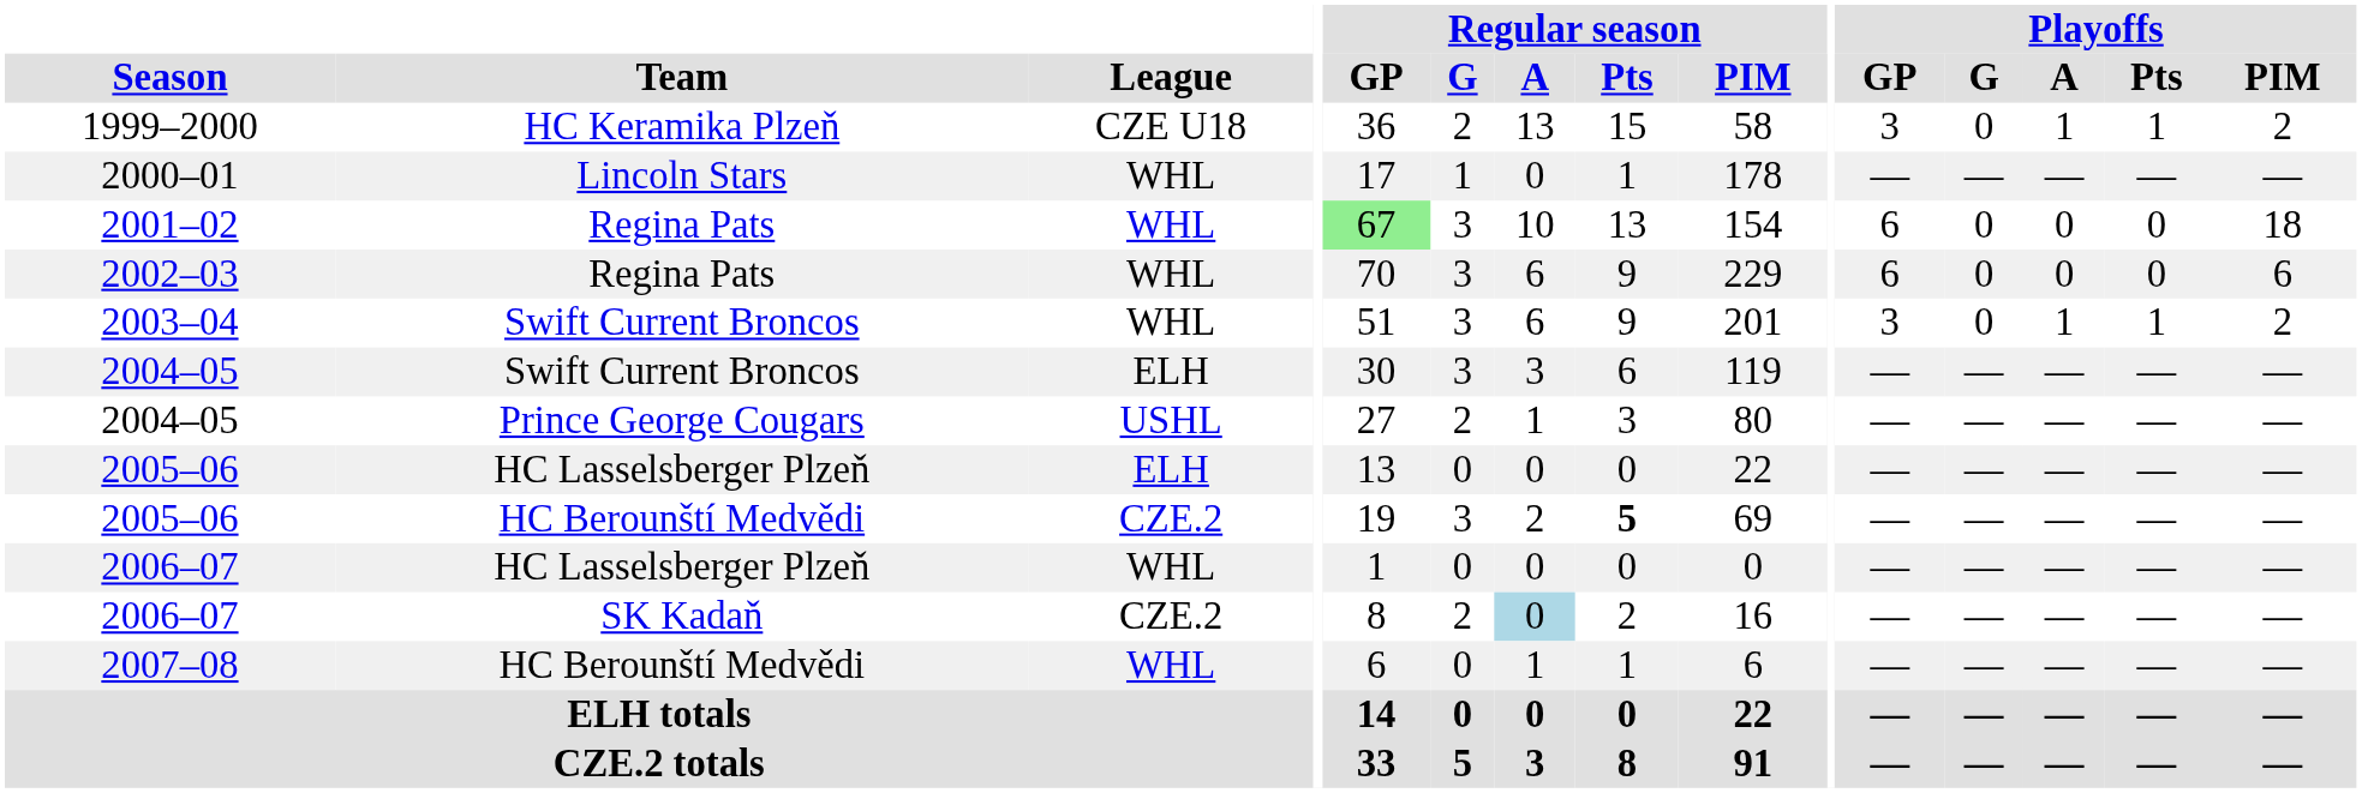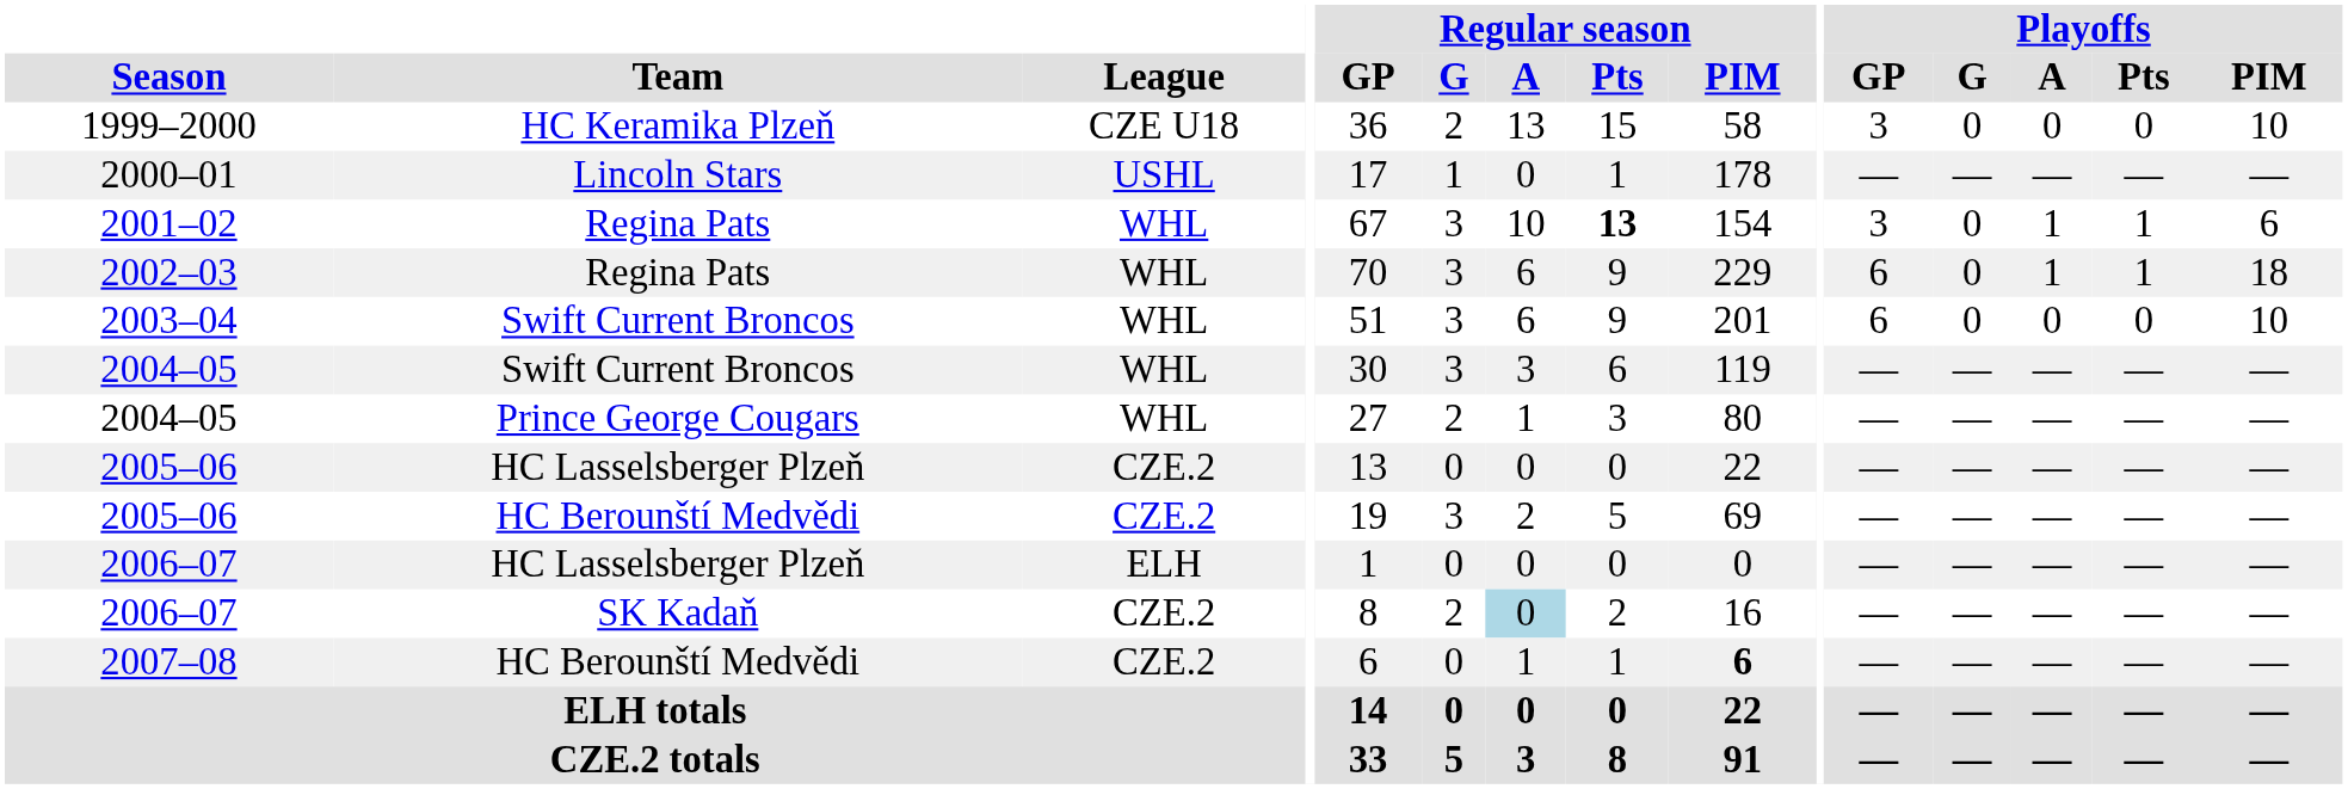1999–2000 | Playoffs / A: 1 -> 0
1999–2000 | Playoffs / Pts: 1 -> 0
1999–2000 | Playoffs / PIM: 2 -> 10
2000–01 | League: WHL -> USHL
2001–02 | Regular season / GP: lightgreen background -> no background
2001–02 | Regular season / Pts: normal -> bold
2001–02 | Playoffs / GP: 6 -> 3
2001–02 | Playoffs / A: 0 -> 1
2001–02 | Playoffs / Pts: 0 -> 1
2001–02 | Playoffs / PIM: 18 -> 6
2002–03 | Playoffs / A: 0 -> 1
2002–03 | Playoffs / Pts: 0 -> 1
2002–03 | Playoffs / PIM: 6 -> 18
2003–04 | Playoffs / GP: 3 -> 6
2003–04 | Playoffs / A: 1 -> 0
2003–04 | Playoffs / Pts: 1 -> 0
2003–04 | Playoffs / PIM: 2 -> 10
2004–05 / Swift Current Broncos | League: ELH -> WHL
2004–05 / Prince George Cougars | League: USHL -> WHL
2005–06 / HC Lasselsberger Plzeň | League: ELH -> CZE.2
2005–06 / HC Berounští Medvědi | Regular season / Pts: bold -> normal
2006–07 / HC Lasselsberger Plzeň | League: WHL -> ELH
2007–08 | League: WHL -> CZE.2
2007–08 | Regular season / PIM: normal -> bold
